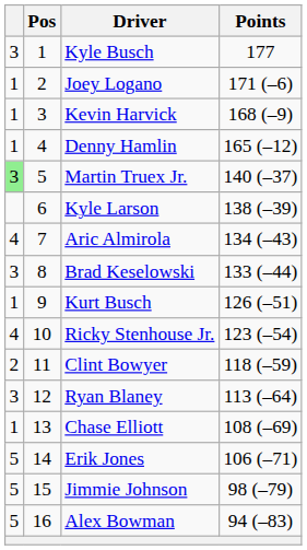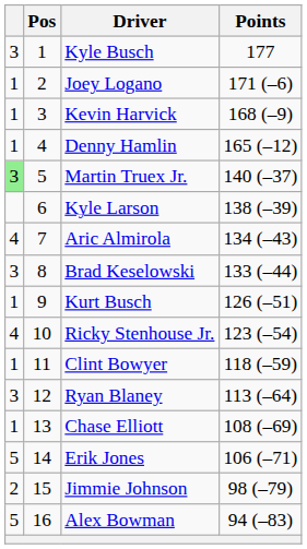Clint Bowyer | column 1: 2 -> 1
Jimmie Johnson | column 1: 5 -> 2
